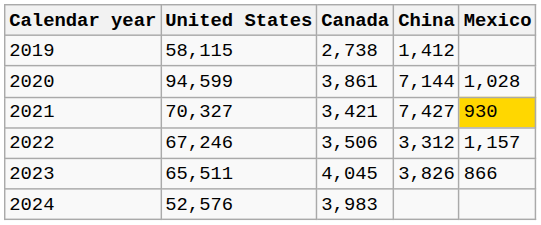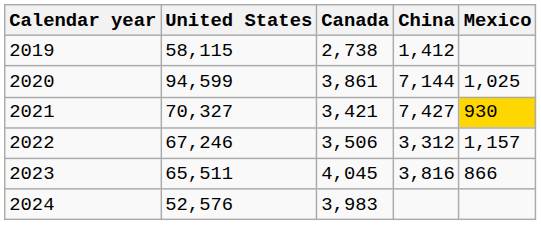2020 | Mexico: 1,028 -> 1,025
2023 | China: 3,826 -> 3,816
